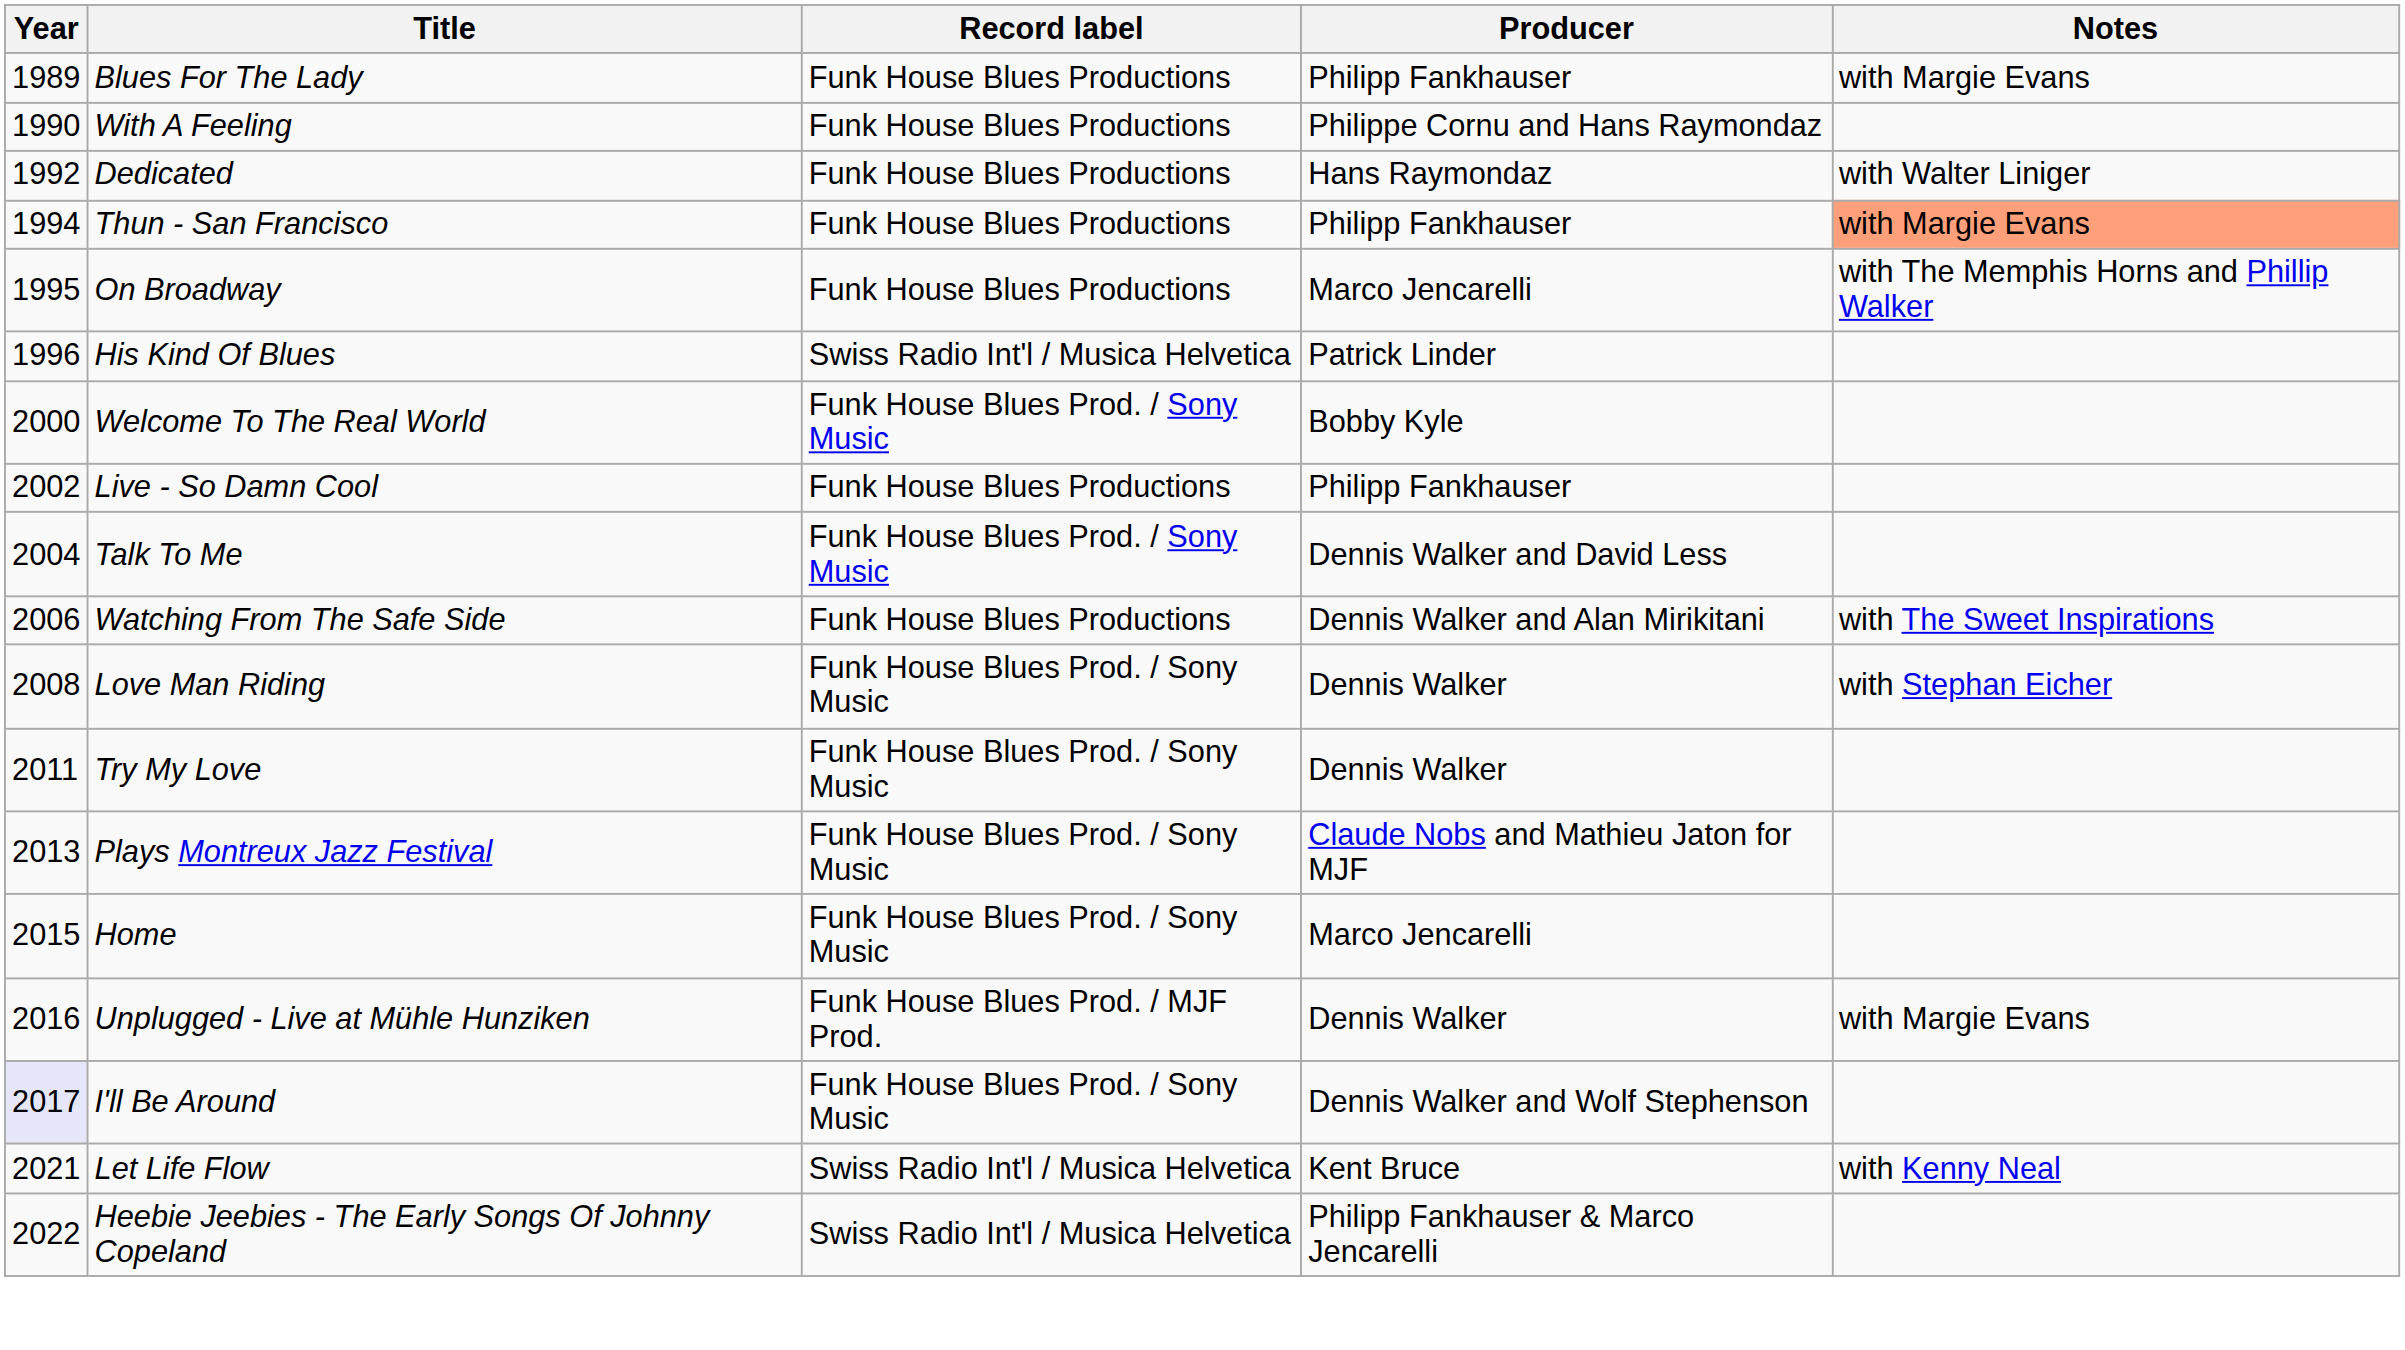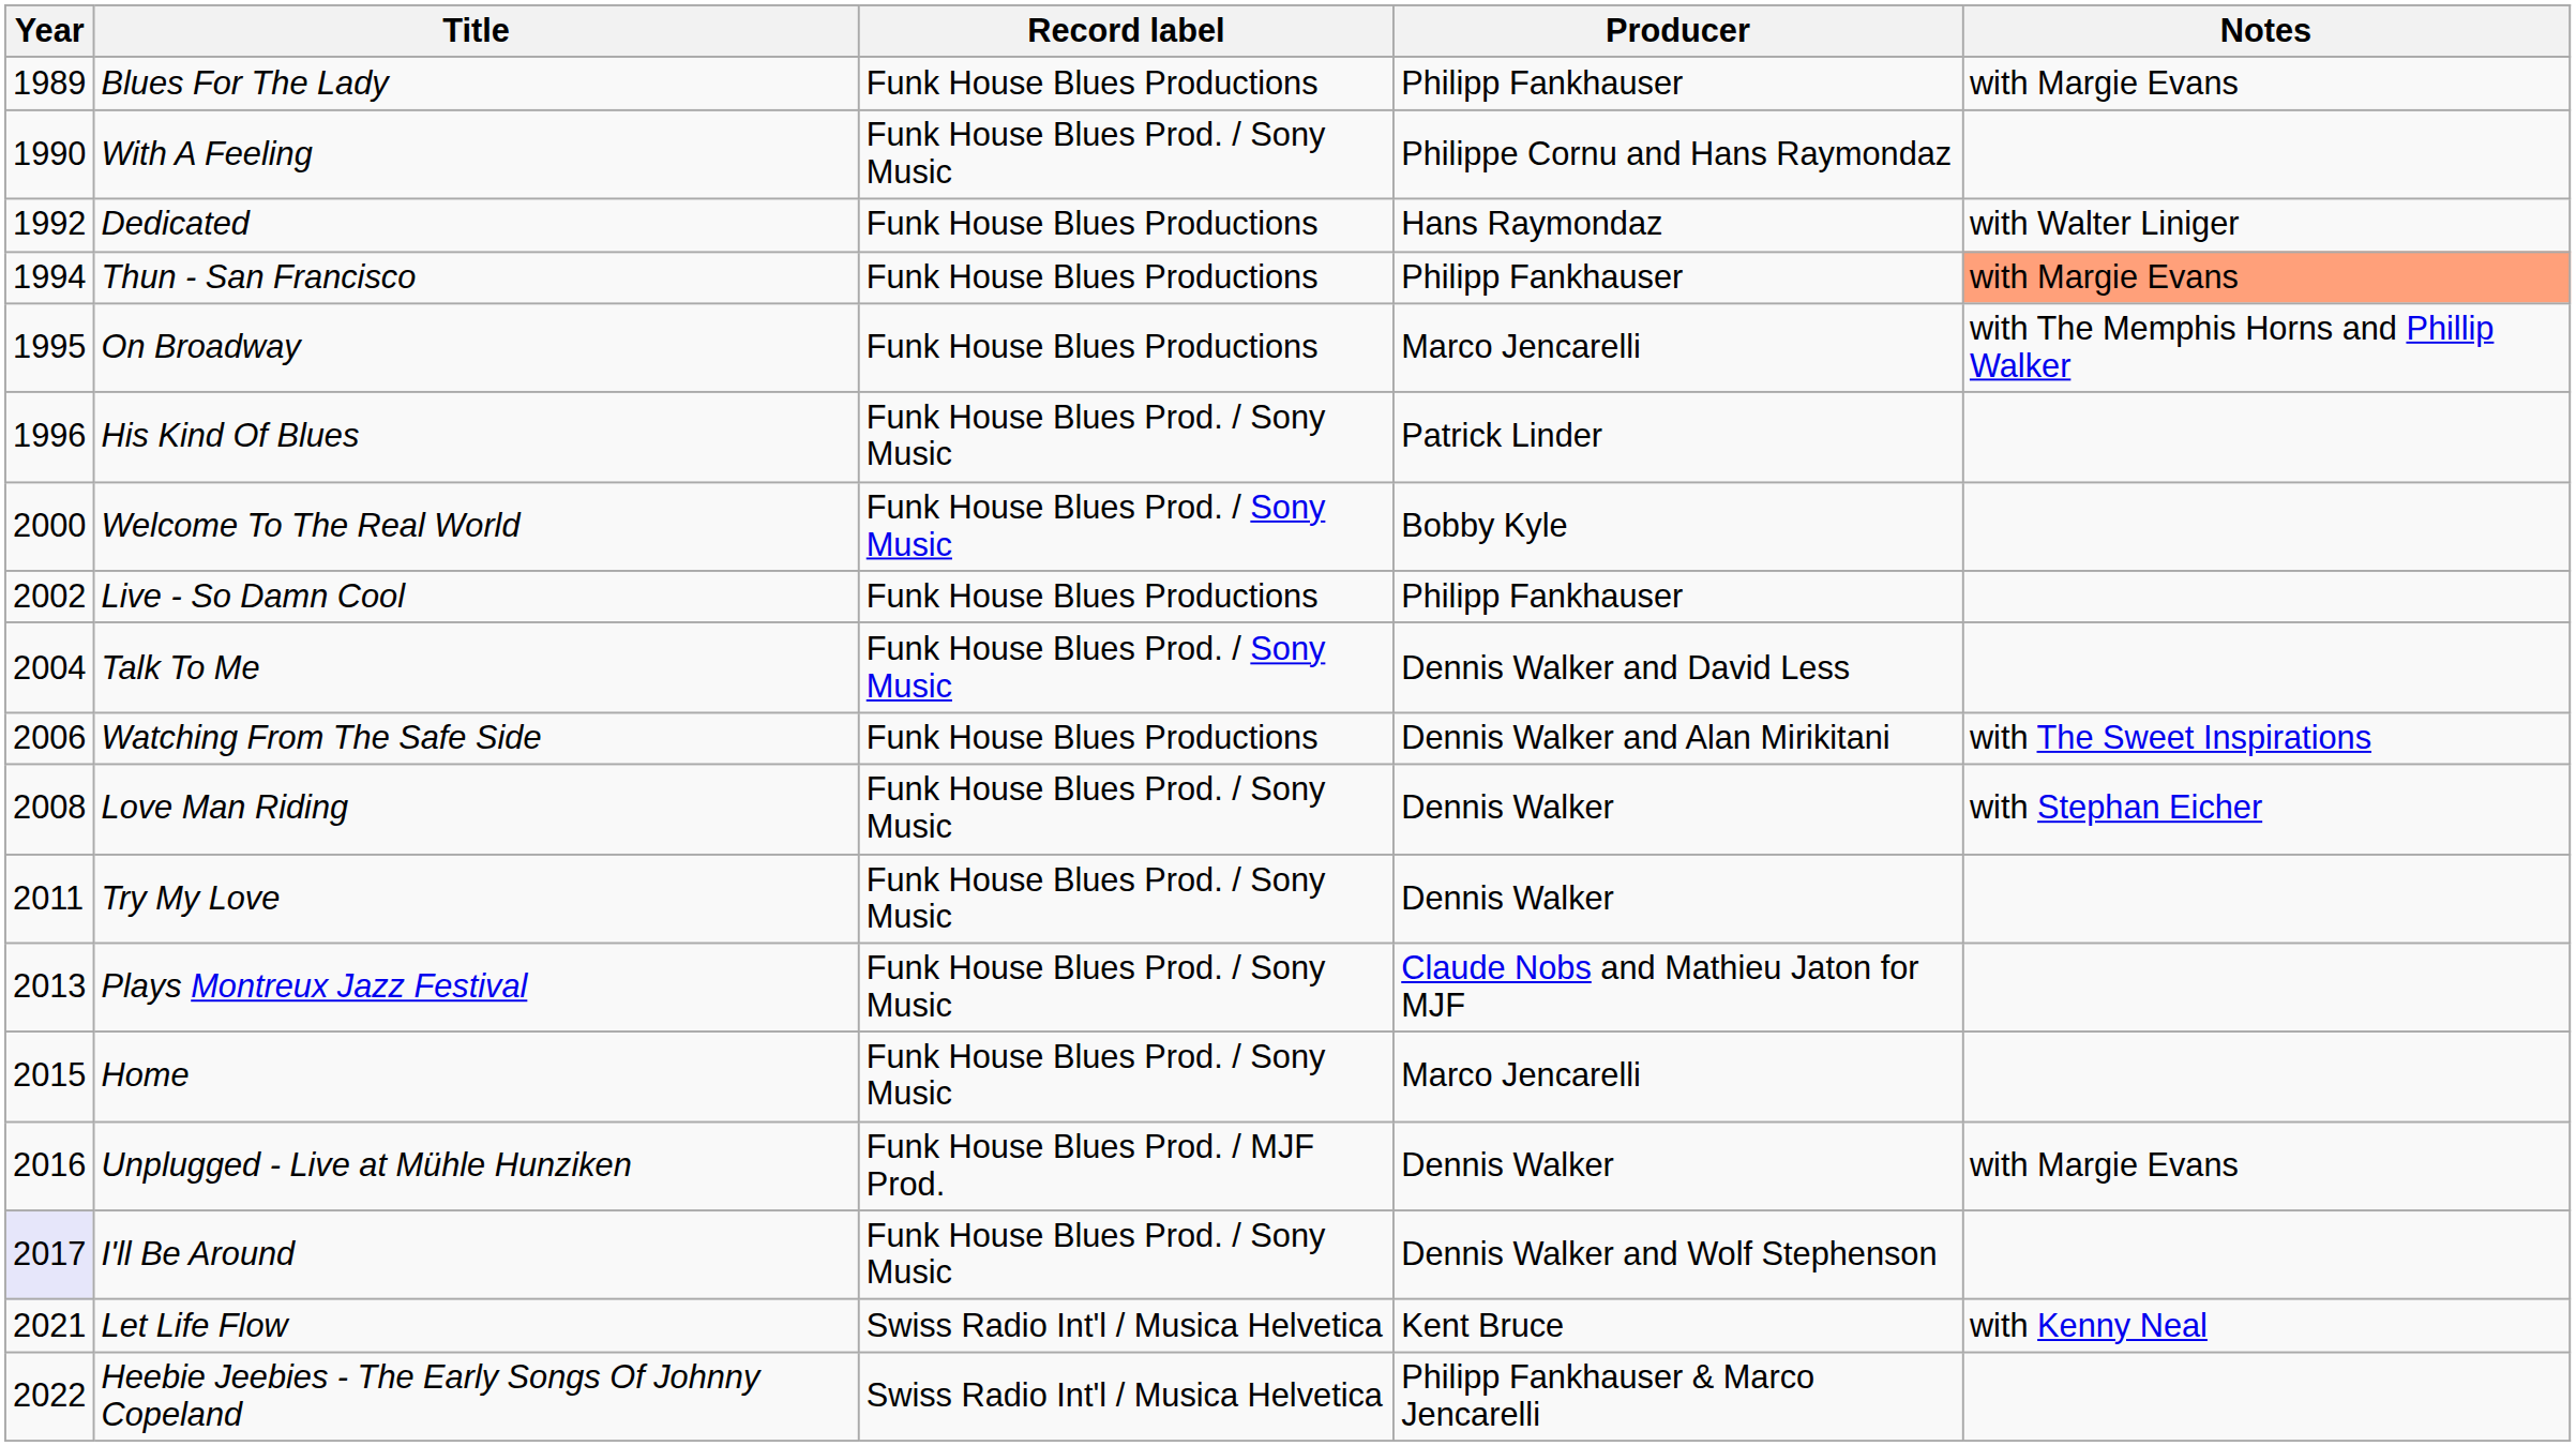With A Feeling | Record label: Funk House Blues Productions -> Funk House Blues Prod. / Sony Music
His Kind Of Blues | Record label: Swiss Radio Int'l / Musica Helvetica -> Funk House Blues Prod. / Sony Music
